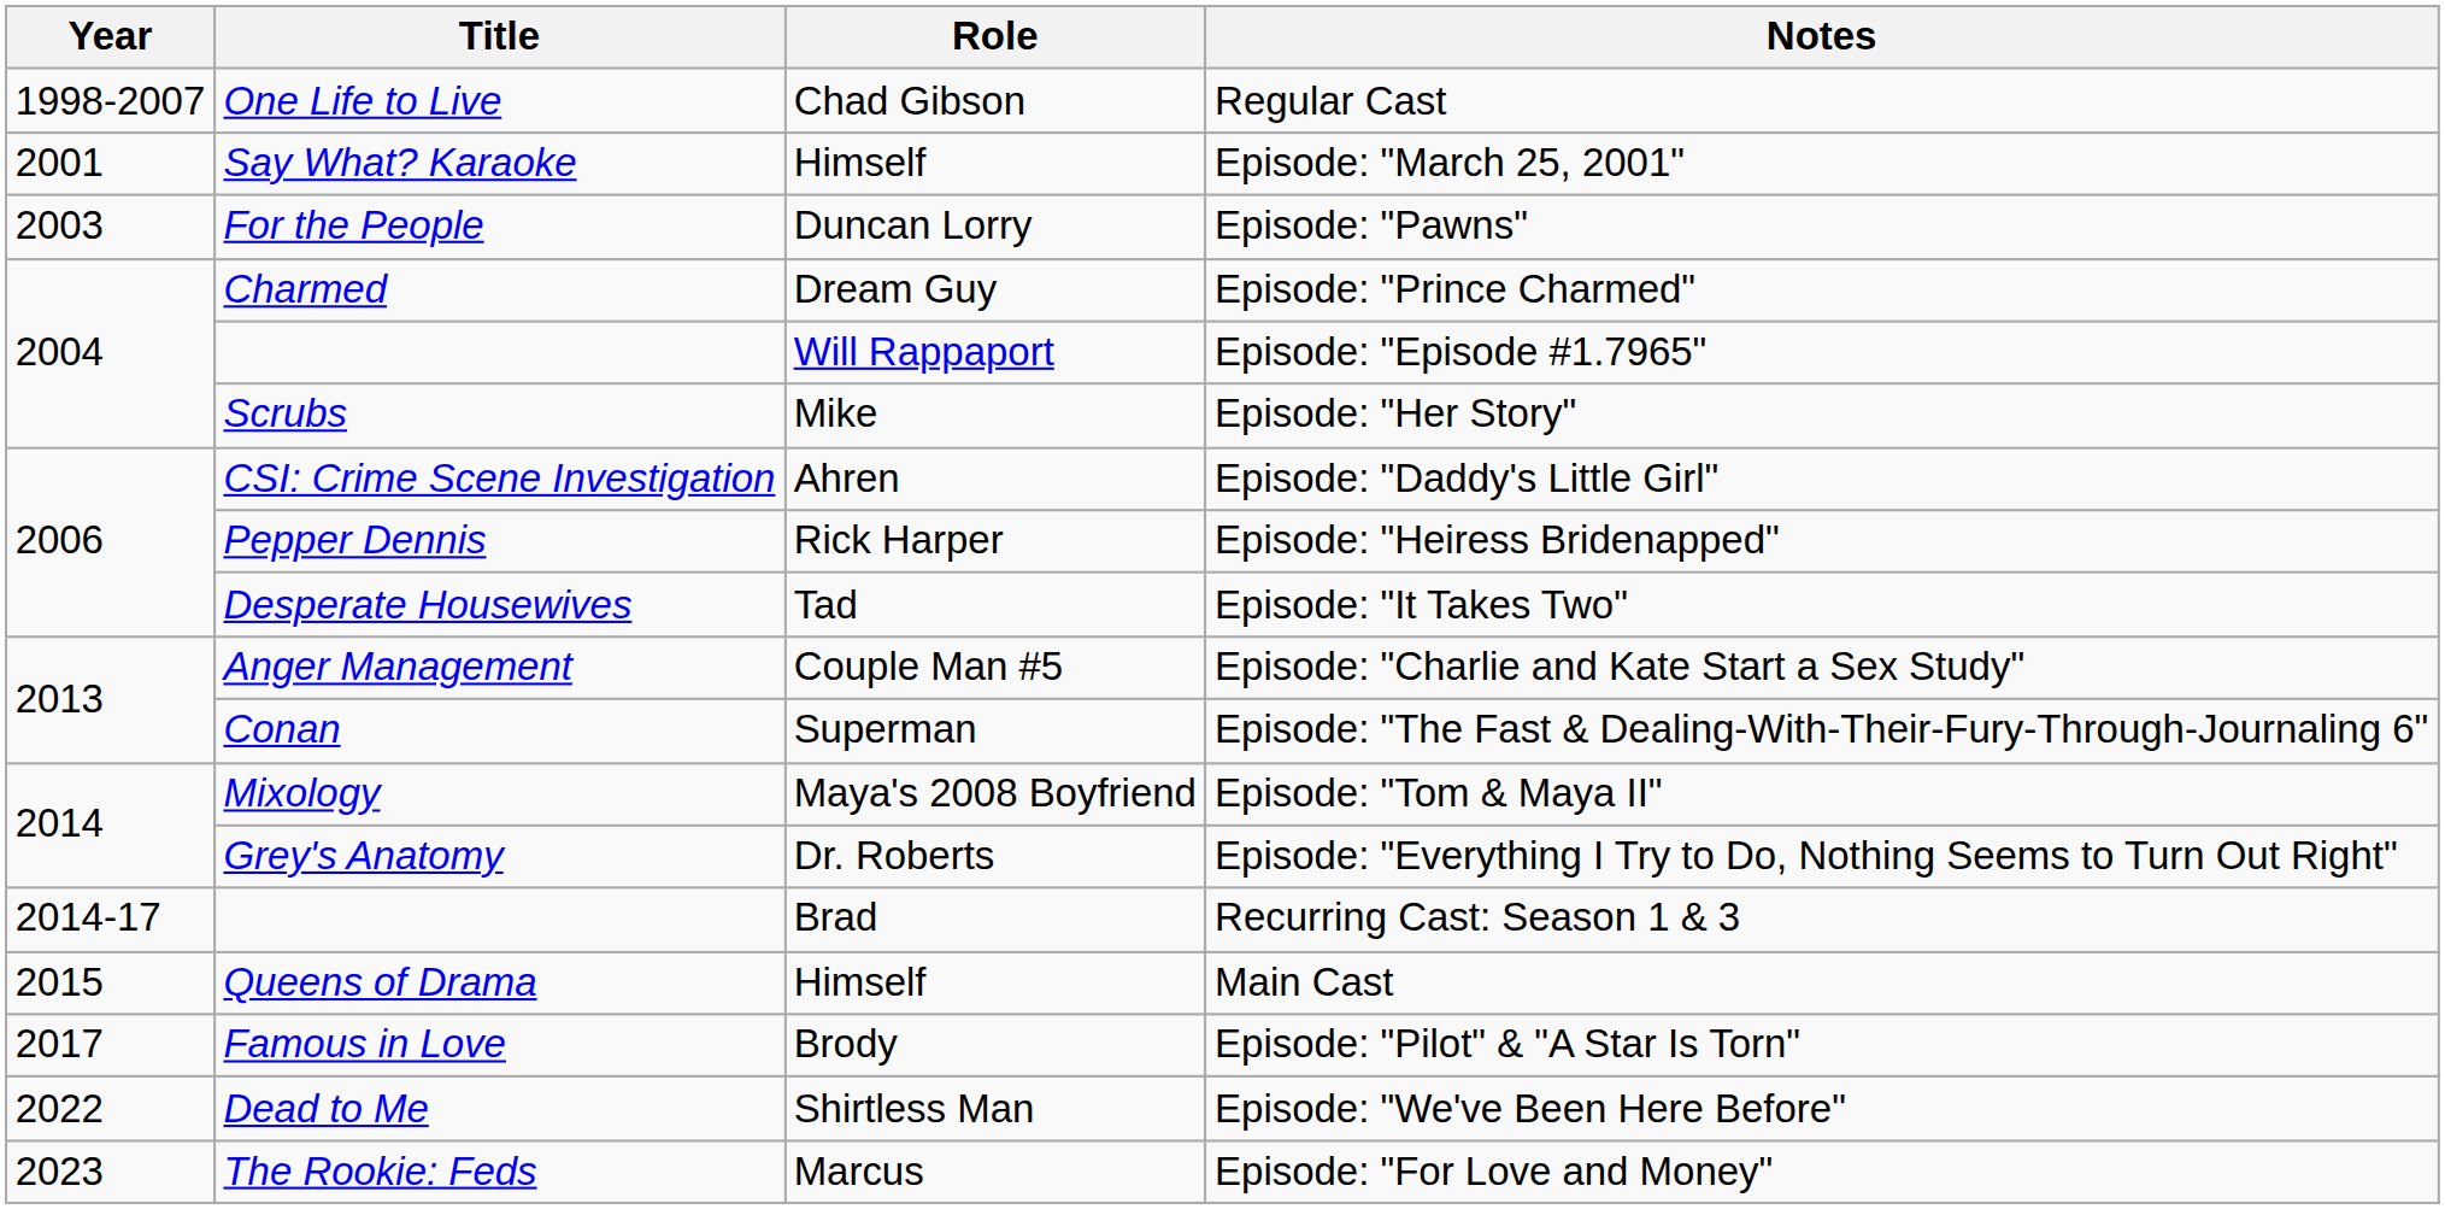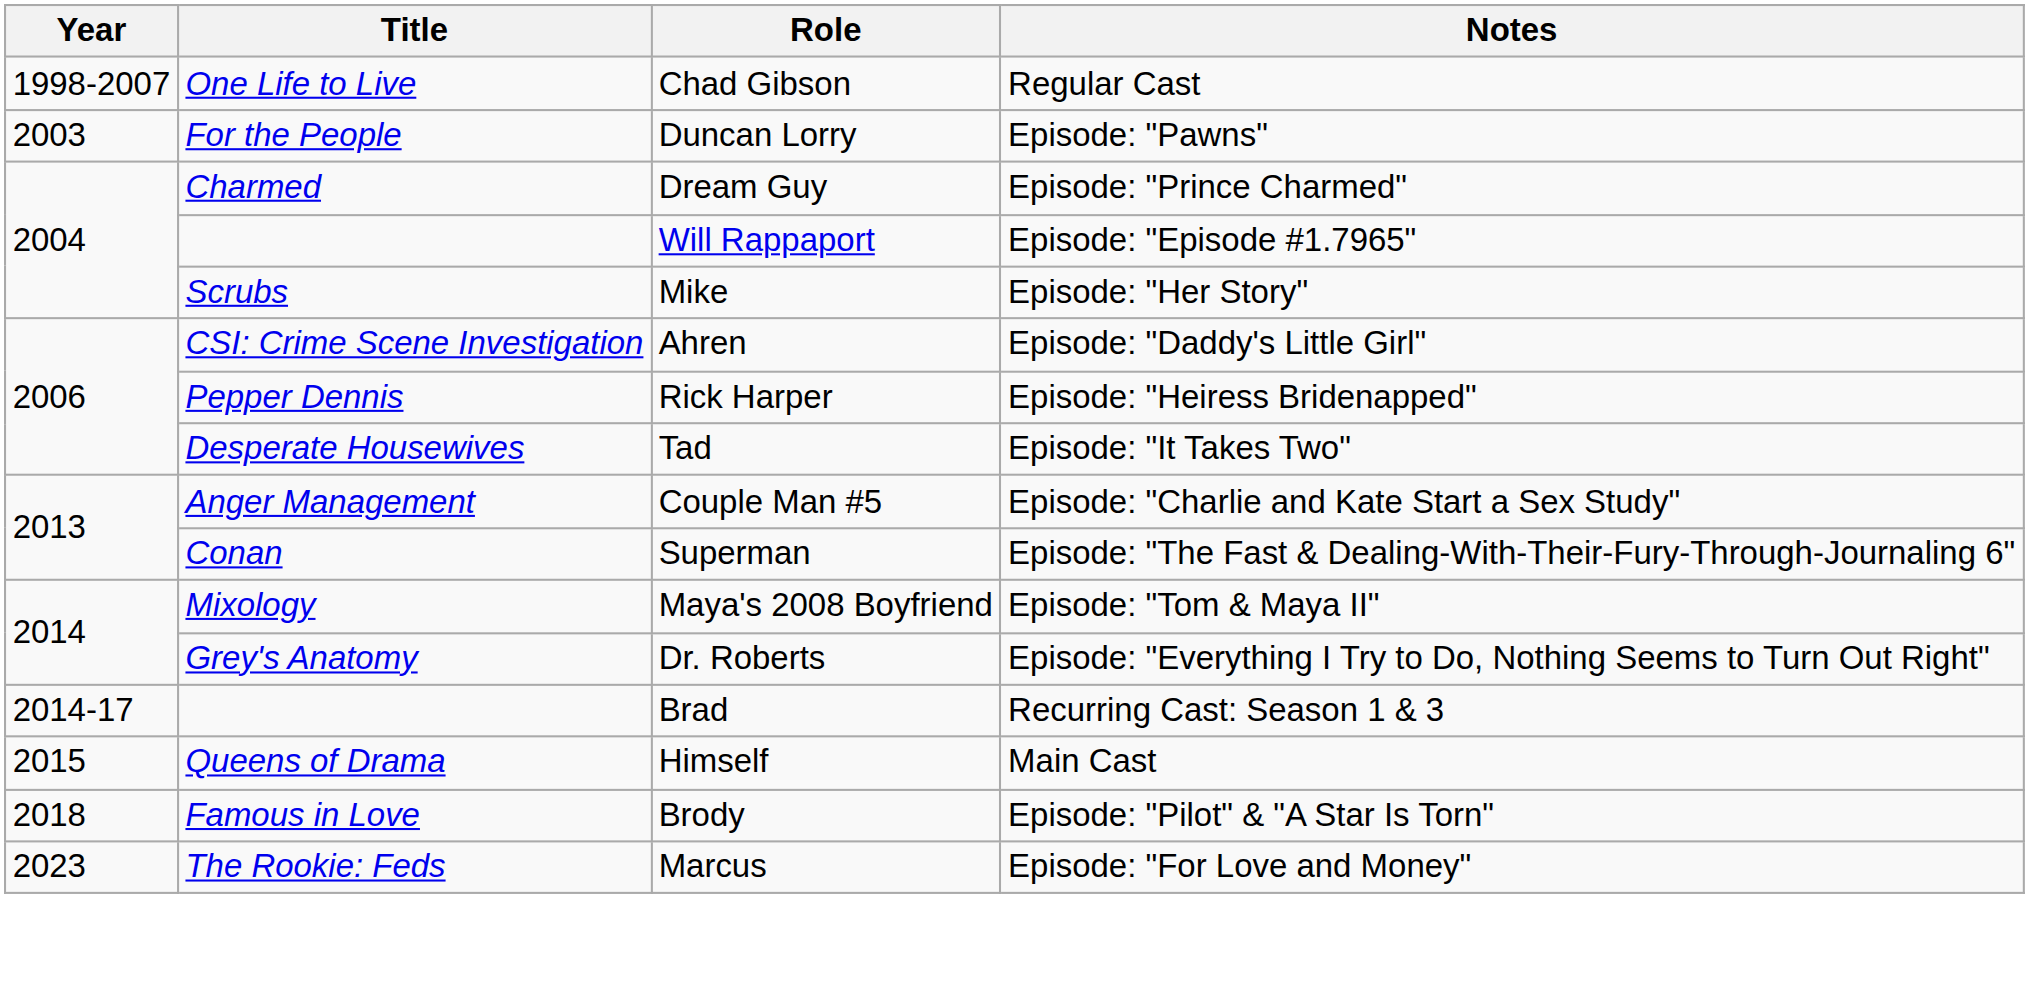- row: 2001 | Say What? Karaoke | Himself | Episode: "March 25, 2001"
Episode: "Pilot" & "A Star Is Torn" | Year: 2017 -> 2018
- row: 2022 | Dead to Me | Shirtless Man | Episode: "We've Been Here Before"
